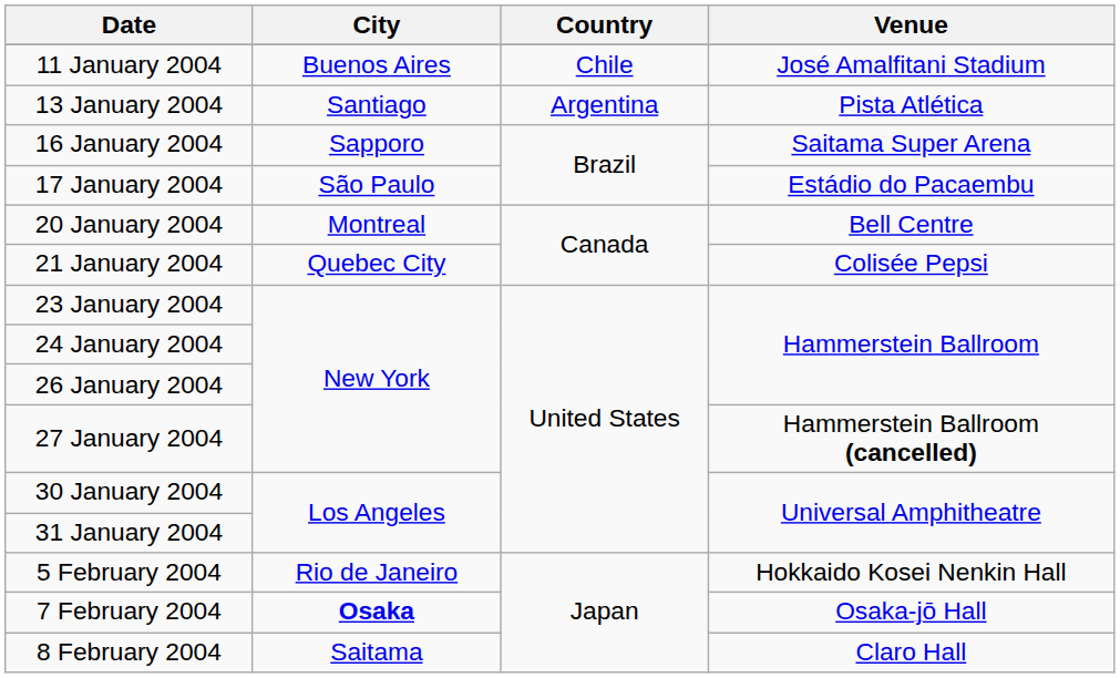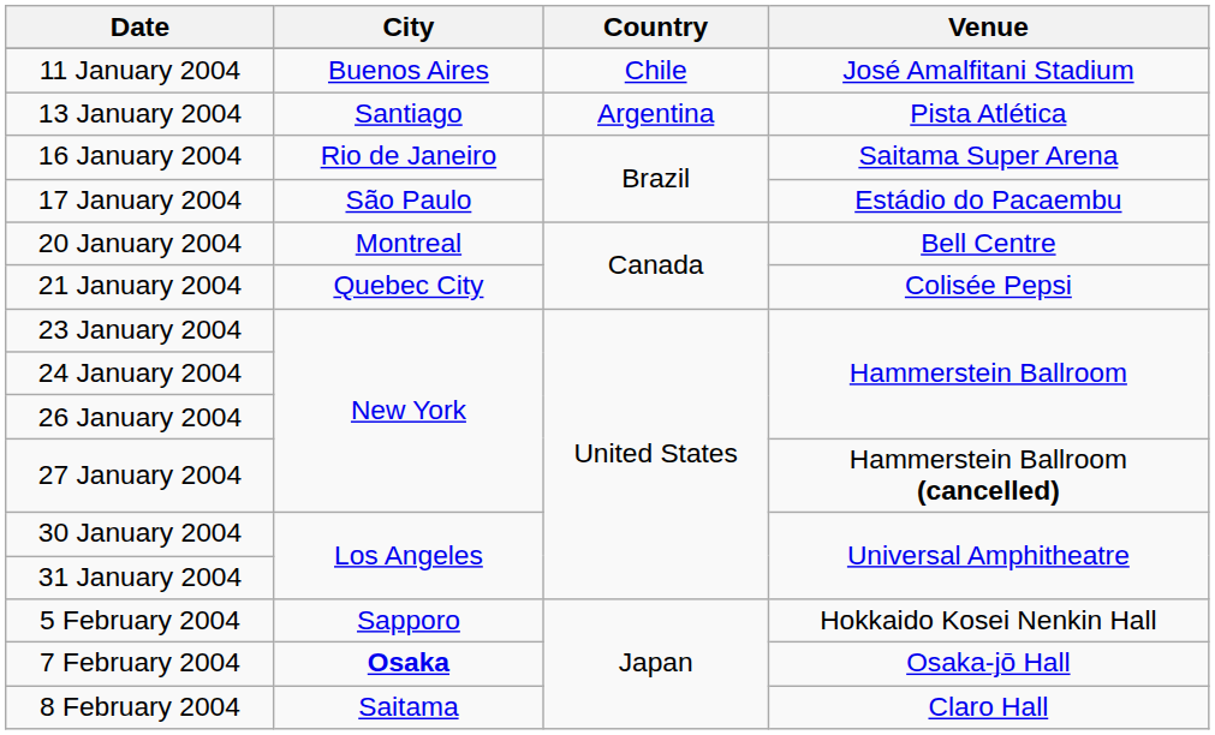16 January 2004 | City: Sapporo -> Rio de Janeiro
5 February 2004 | City: Rio de Janeiro -> Sapporo
